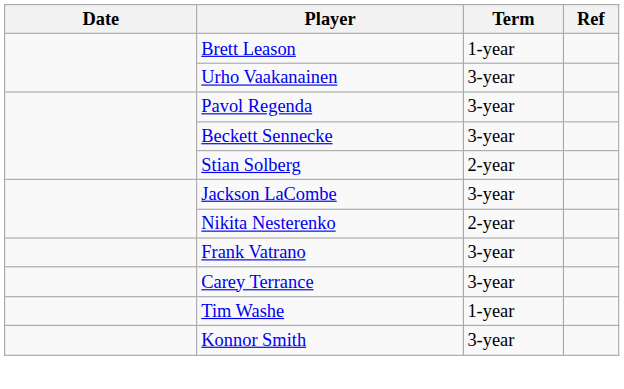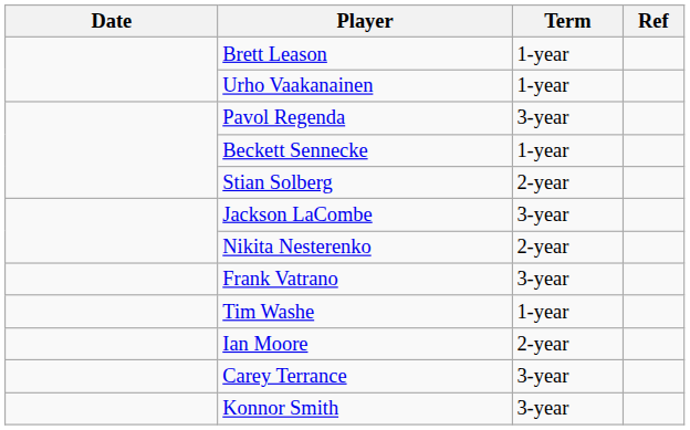Urho Vaakanainen | Term: 3-year -> 1-year
Beckett Sennecke | Term: 3-year -> 1-year
rows swapped: Carey Terrance <-> Tim Washe
+ row: Ian Moore | 2-year
